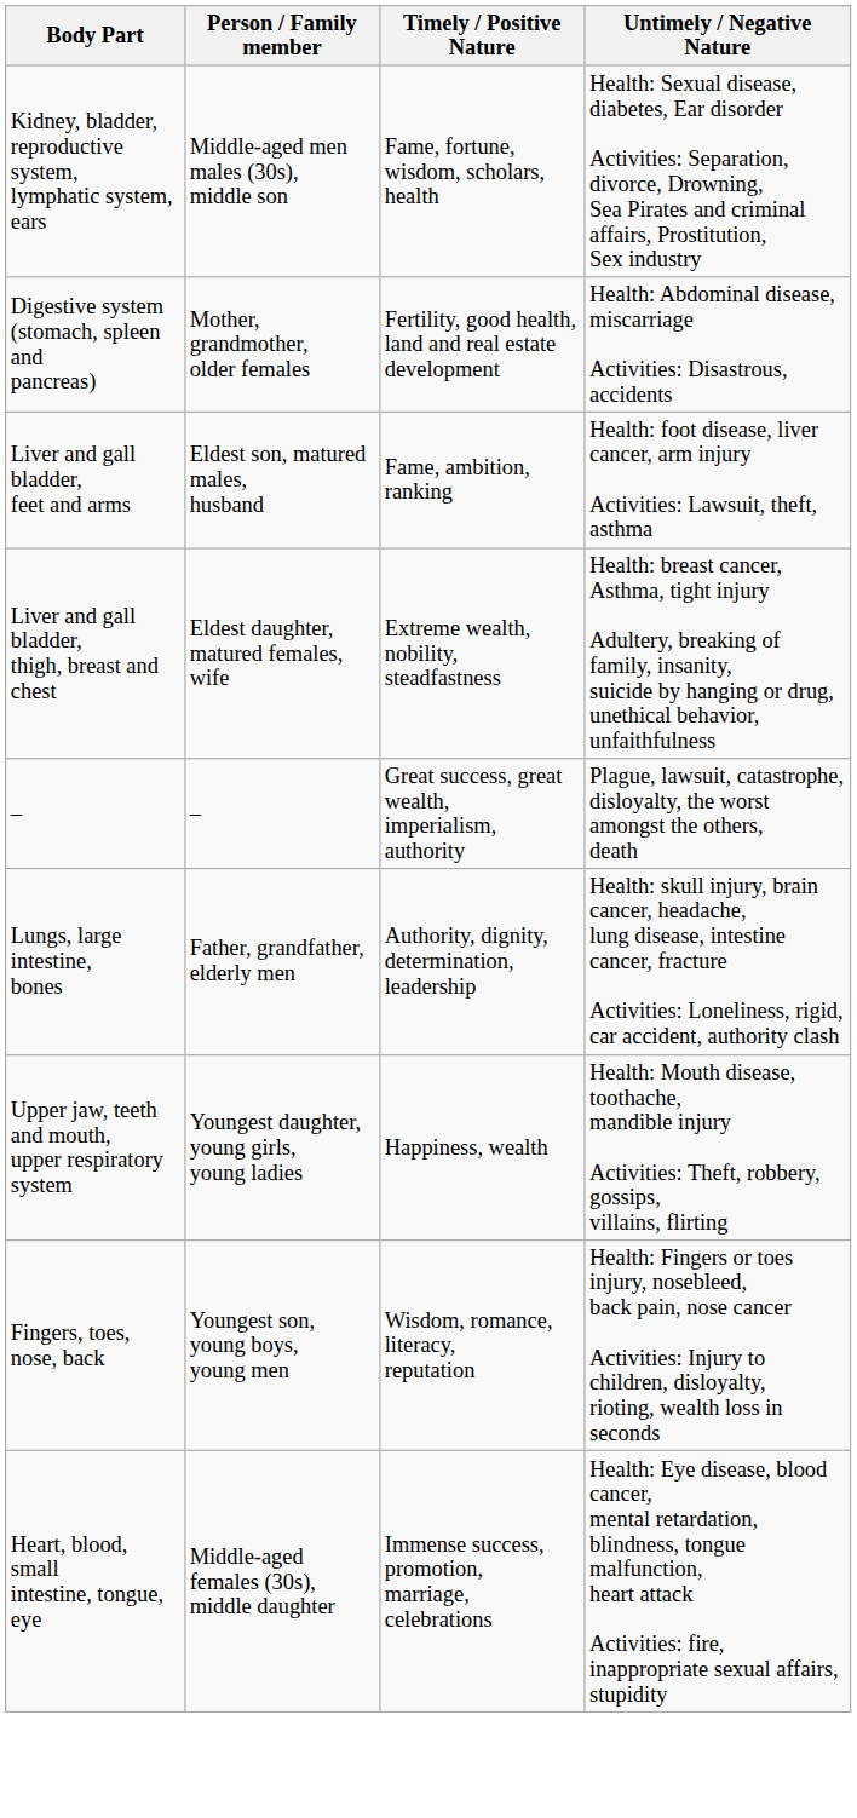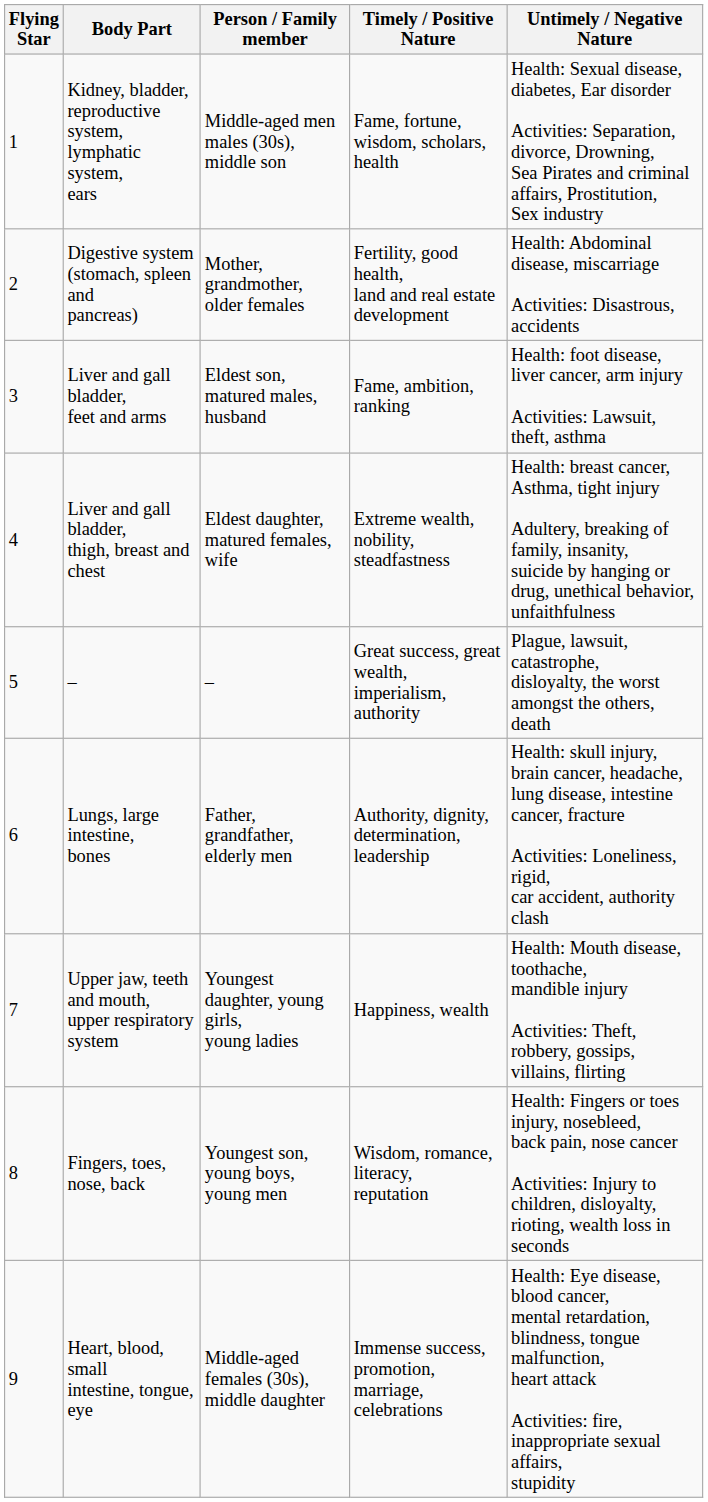+ column: Flying Star | 1 | 2 | 3 | 4 | 5 | 6 | 7 | 8 | 9
